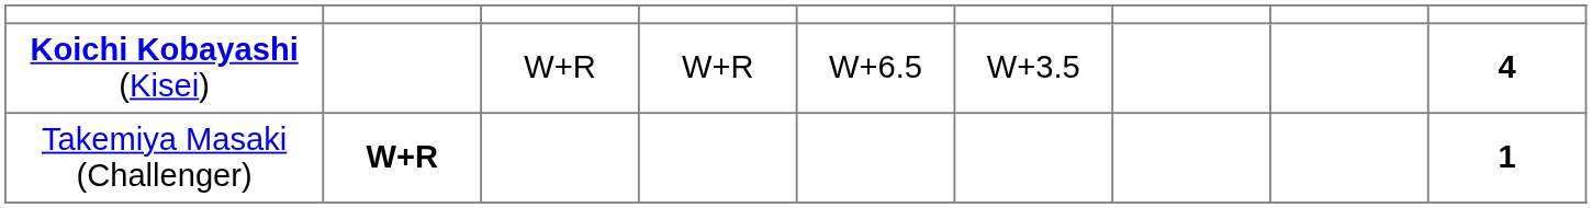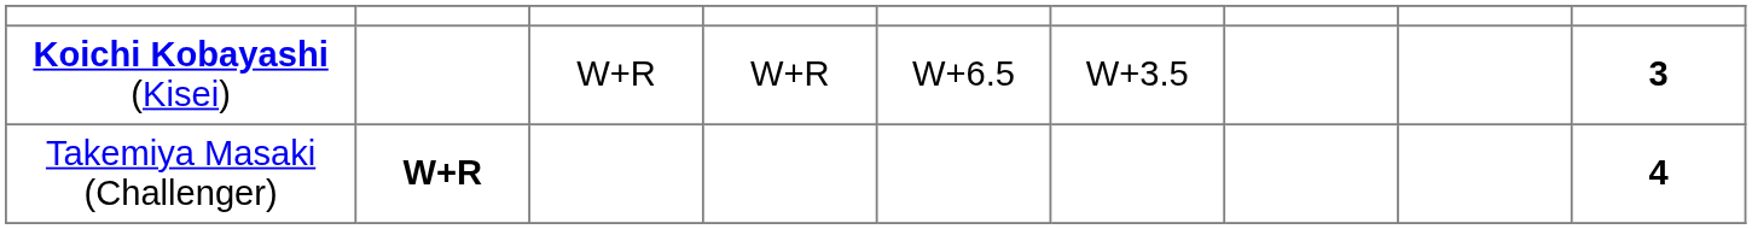Koichi Kobayashi (Kisei) | column 9: 4 -> 3
Takemiya Masaki (Challenger) | column 9: 1 -> 4
